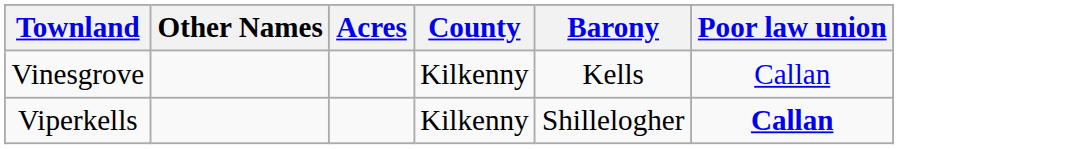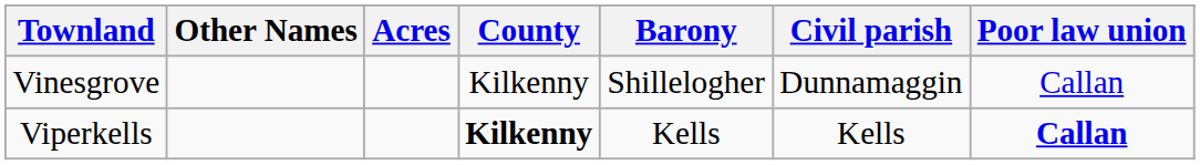+ column: Civil parish | Dunnamaggin | Kells
Vinesgrove | Barony: Kells -> Shillelogher
Viperkells | County: normal -> bold
Viperkells | Barony: Shillelogher -> Kells
